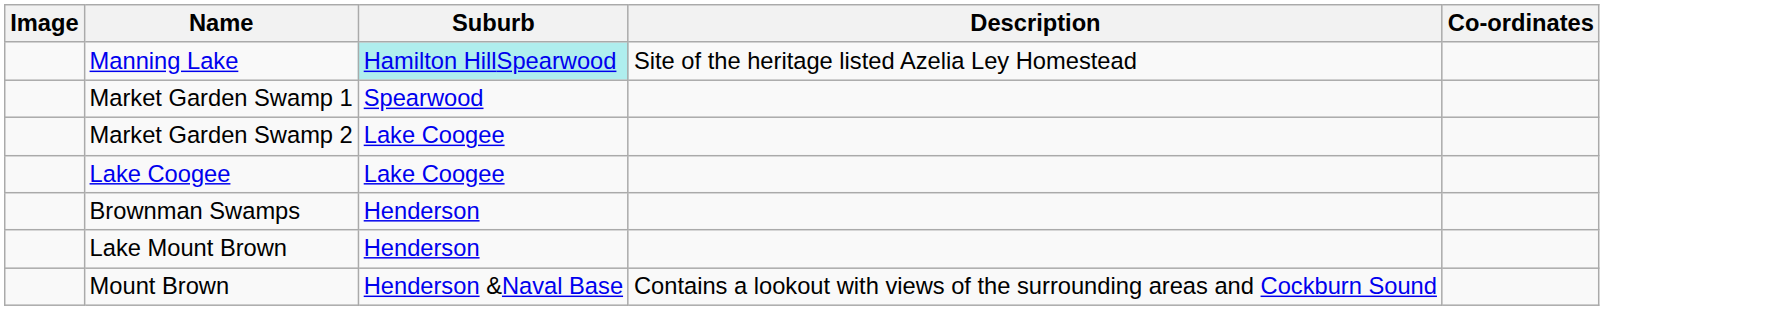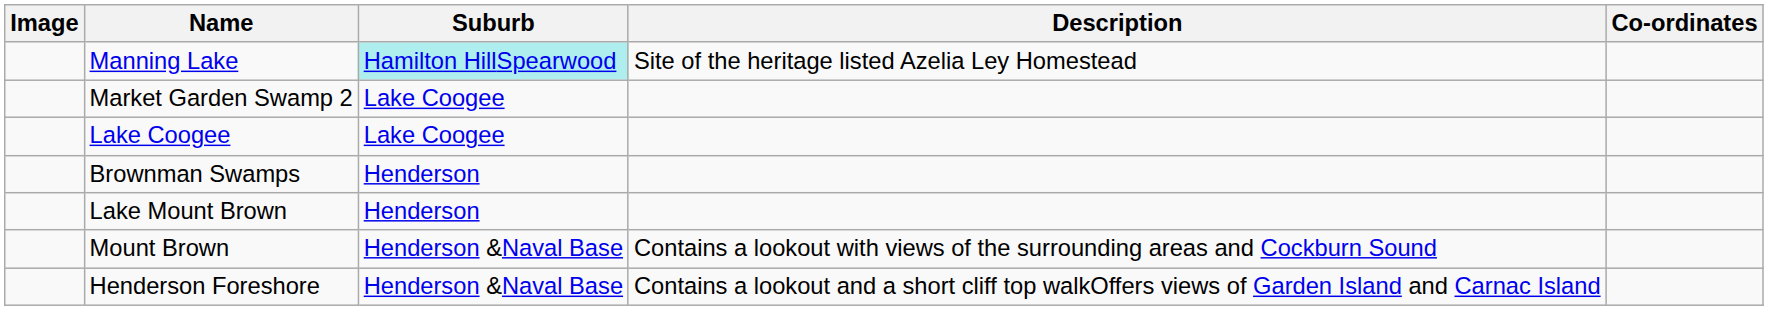- row: Market Garden Swamp 1 | Spearwood
+ row: Henderson Foreshore | Henderson &Naval Base | Contains a lookout and a short cliff top walkOffers views of Garden Island and Carnac Island
